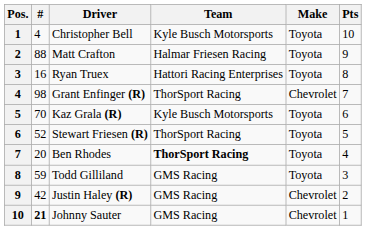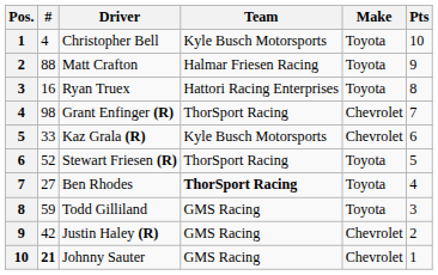Kaz Grala (R) | #: 70 -> 33
Kaz Grala (R) | Make: Toyota -> Chevrolet
Ben Rhodes | #: 20 -> 27
